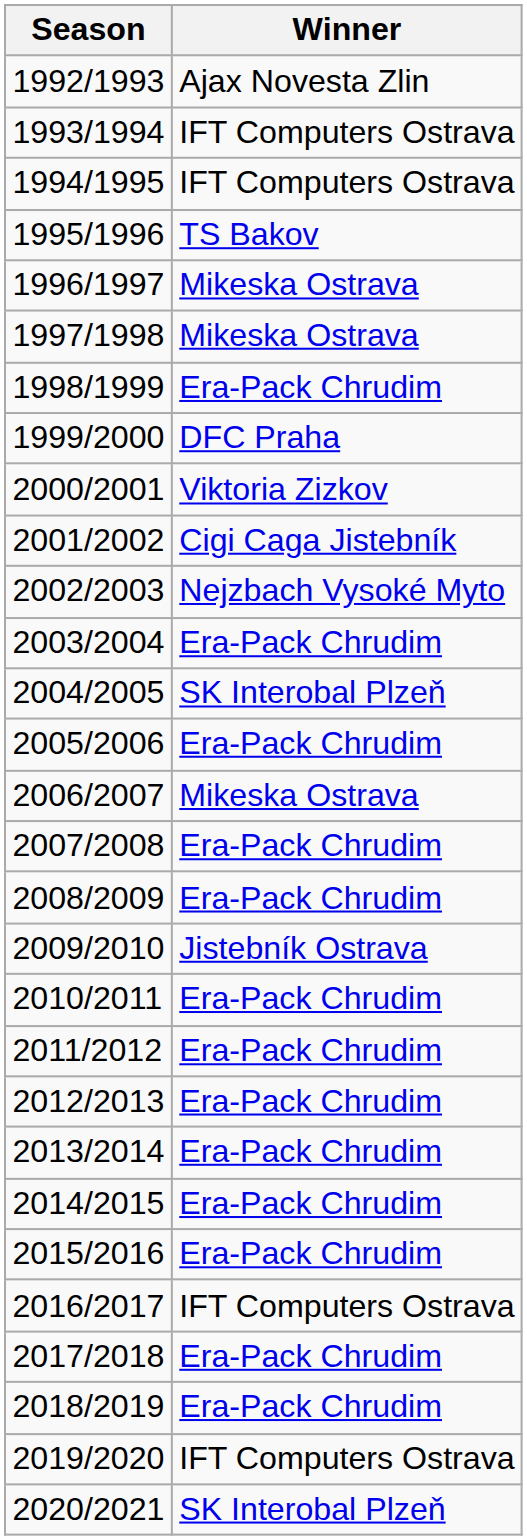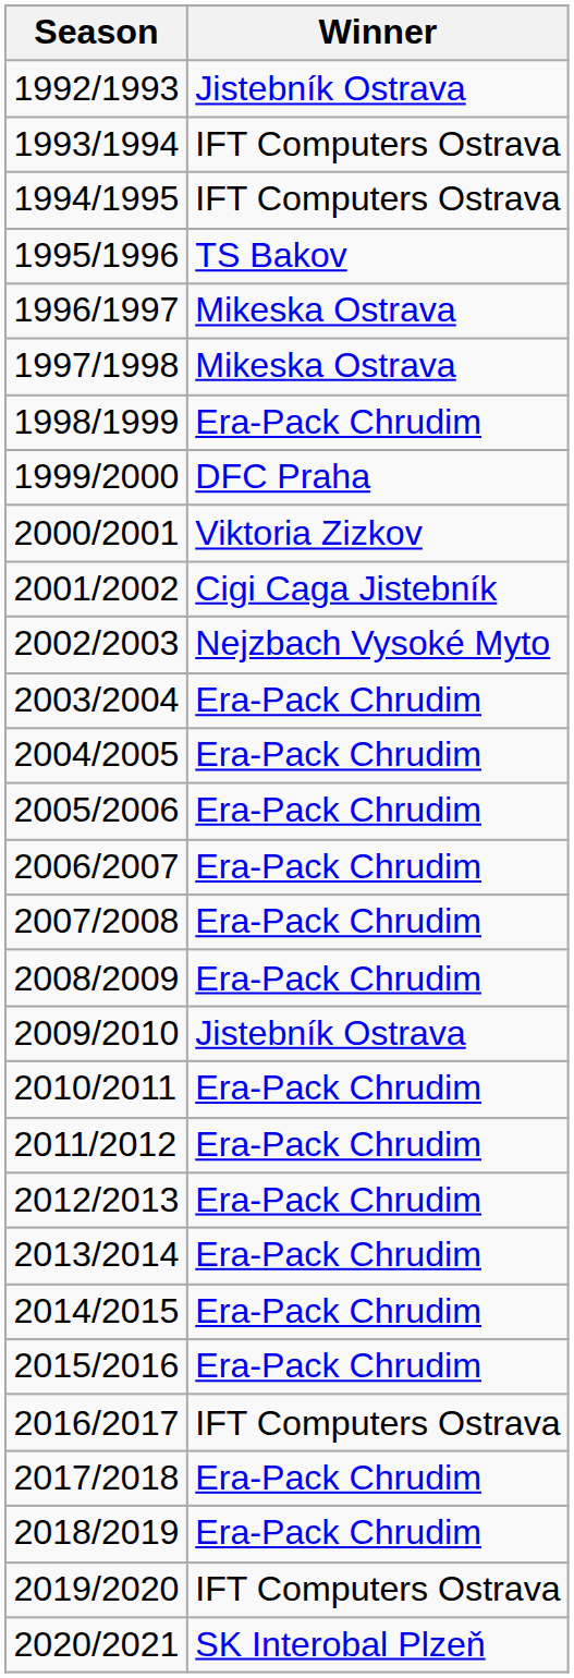1992/1993 | Winner: Ajax Novesta Zlin -> Jistebník Ostrava
2004/2005 | Winner: SK Interobal Plzeň -> Era-Pack Chrudim
2006/2007 | Winner: Mikeska Ostrava -> Era-Pack Chrudim
